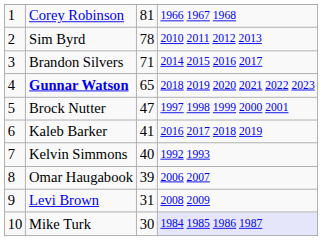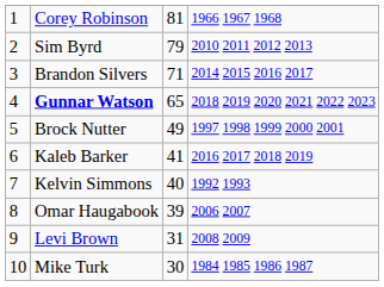Sim Byrd | column 3: 78 -> 79
Brock Nutter | column 3: 47 -> 49
Mike Turk | column 4: lavender background -> no background
